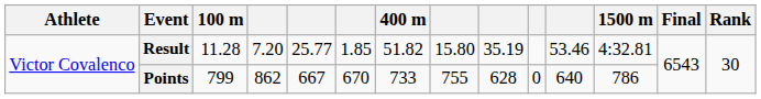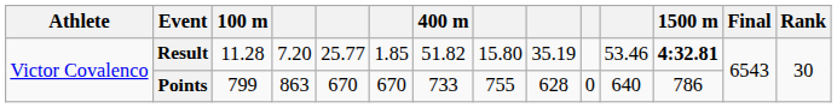Result | 1500 m: normal -> bold
Points | column 4: 862 -> 863
Points | column 5: 667 -> 670
